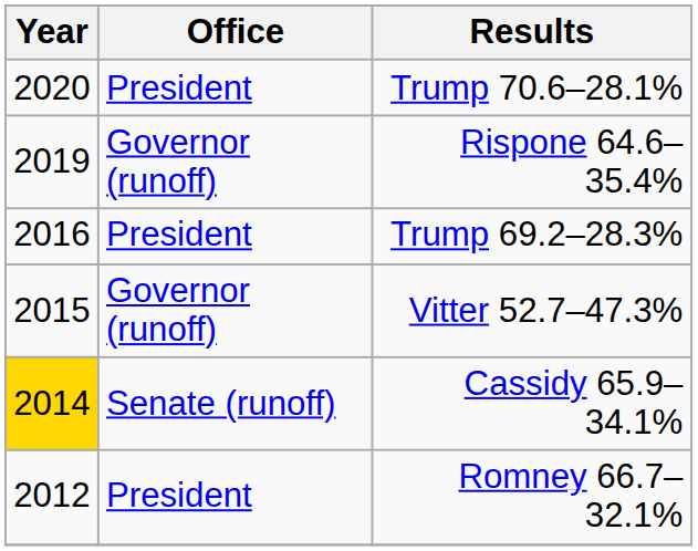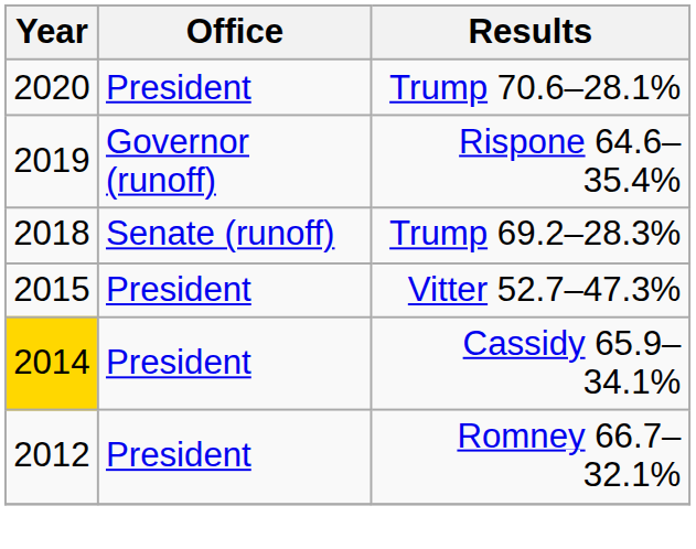Trump 69.2–28.3% | Year: 2016 -> 2018
Trump 69.2–28.3% | Office: President -> Senate (runoff)
Vitter 52.7–47.3% | Office: Governor (runoff) -> President
Cassidy 65.9–34.1% | Office: Senate (runoff) -> President
